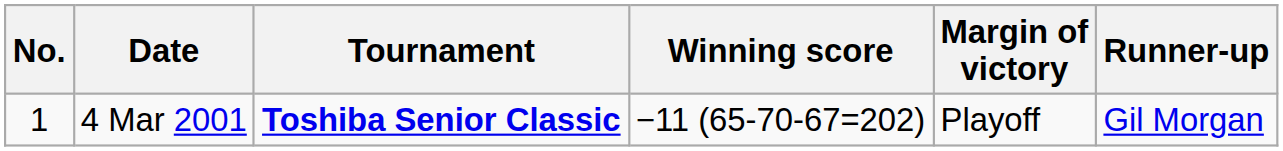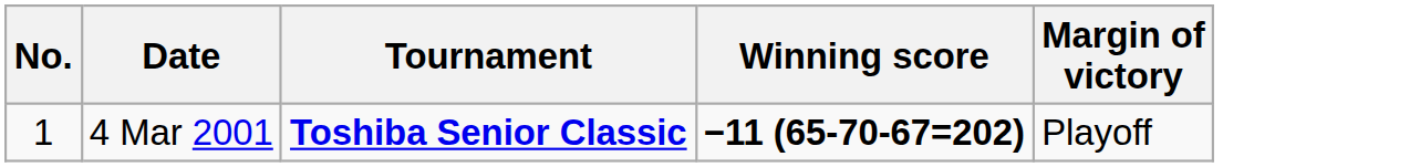- column: Runner-up | Gil Morgan
4 Mar 2001 | Winning score: normal -> bold
